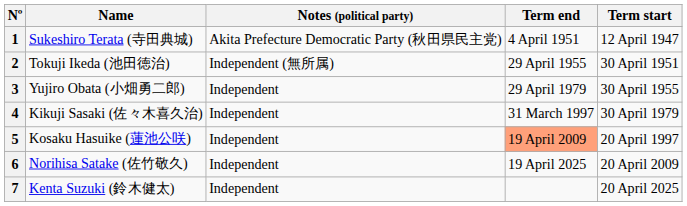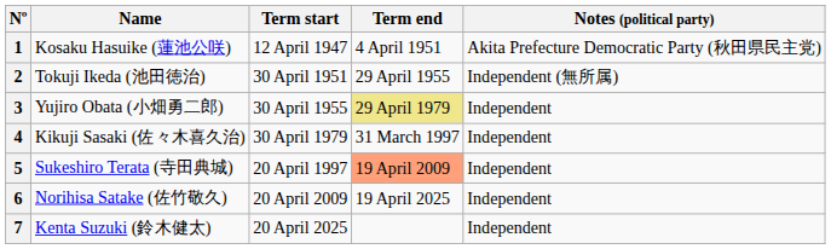columns swapped: Term start <-> Notes (political party)
1 | Name: Sukeshiro Terata (寺田典城) -> Kosaku Hasuike (蓮池公咲)
3 | Term end: no background -> khaki background
5 | Name: Kosaku Hasuike (蓮池公咲) -> Sukeshiro Terata (寺田典城)
